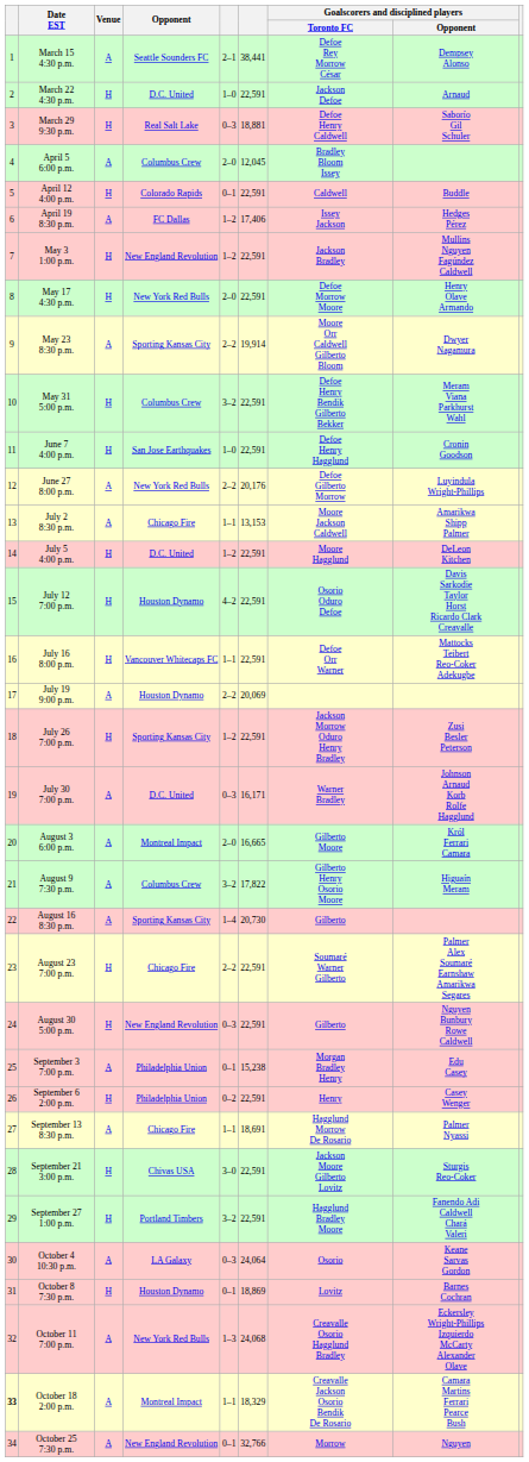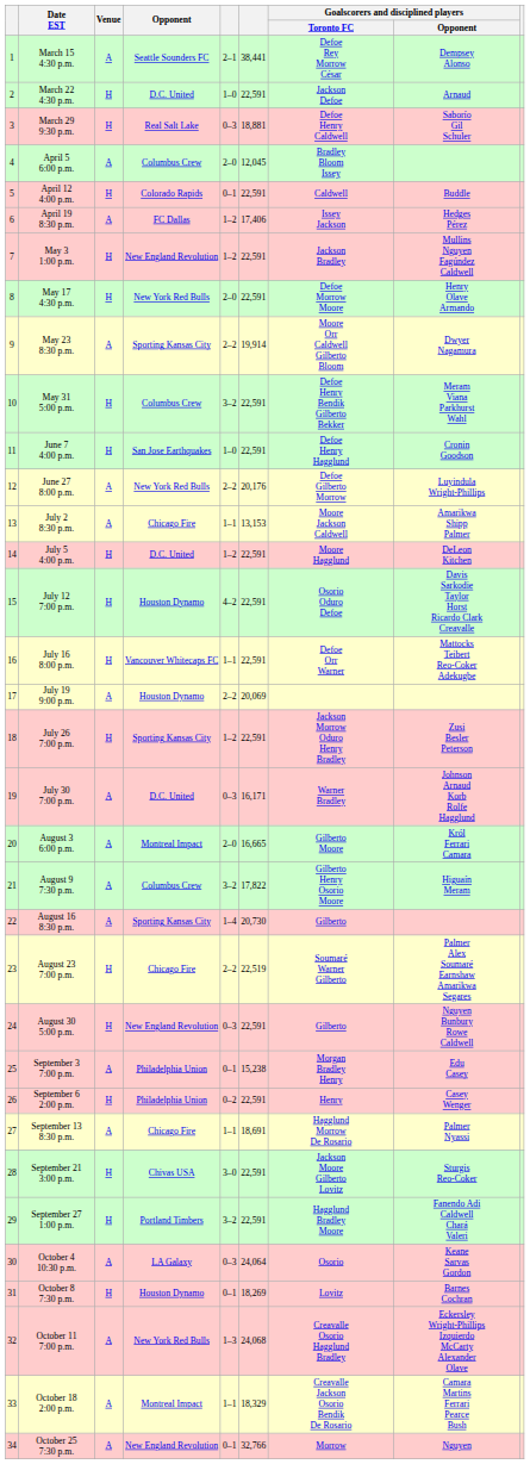August 23 7:00 p.m. | column 6: 22,591 -> 22,519
October 8 7:30 p.m. | column 6: 18,869 -> 18,269
October 18 2:00 p.m. | column 1: bold -> normal
